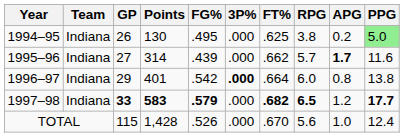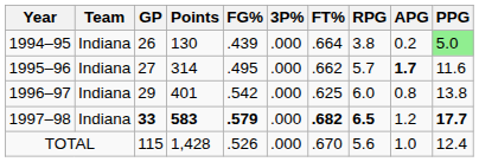1994–95 | FG%: .495 -> .439
1994–95 | FT%: .625 -> .664
1995–96 | FG%: .439 -> .495
1996–97 | 3P%: bold -> normal
1996–97 | FT%: .664 -> .625
